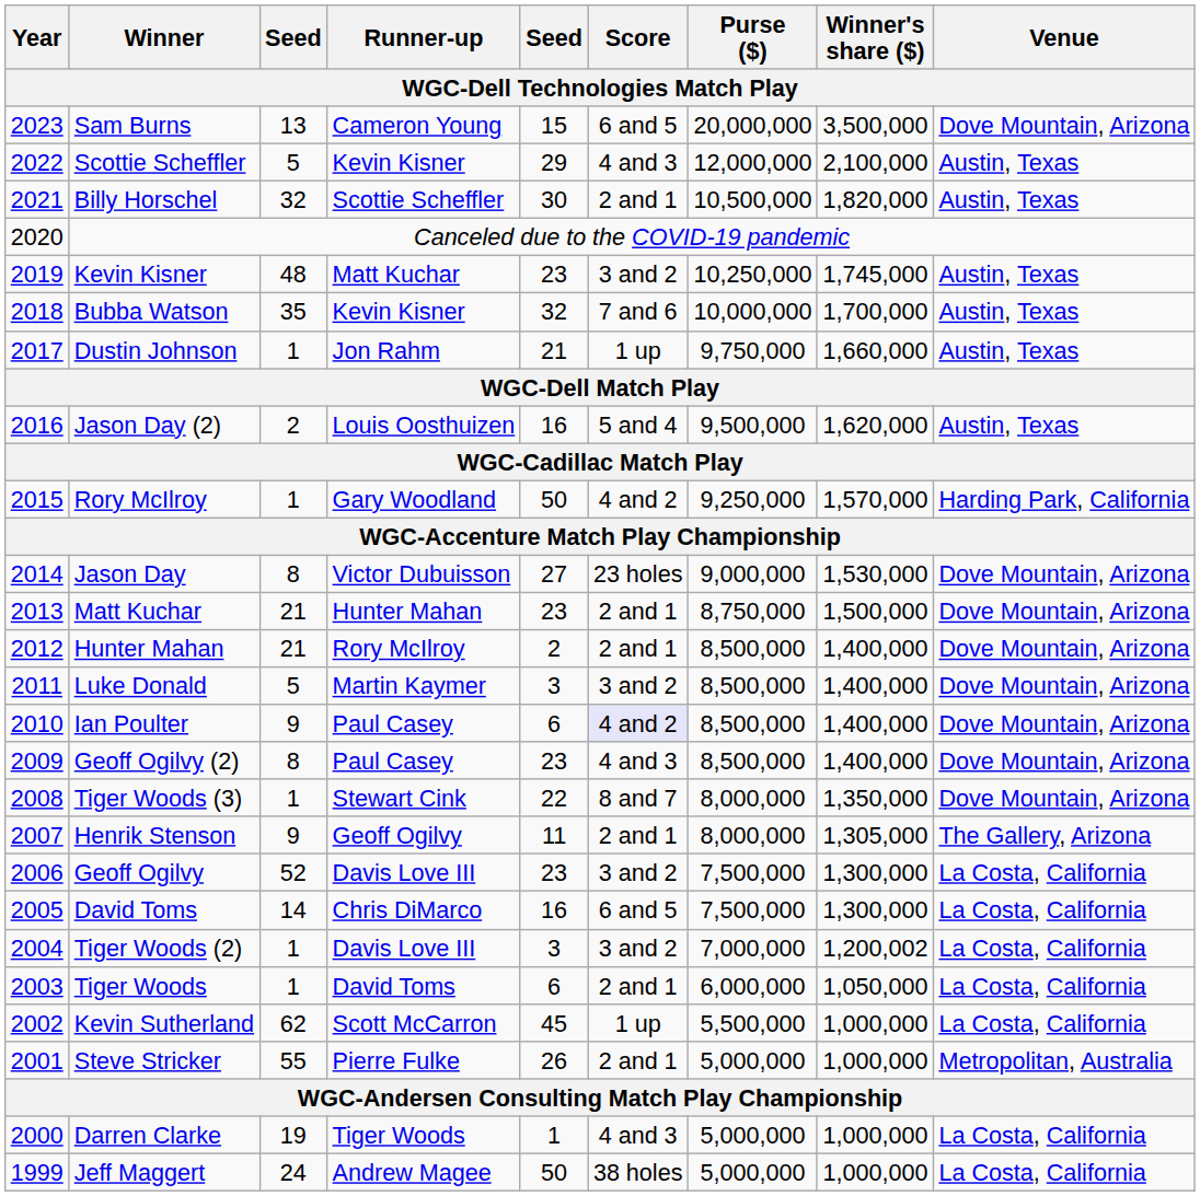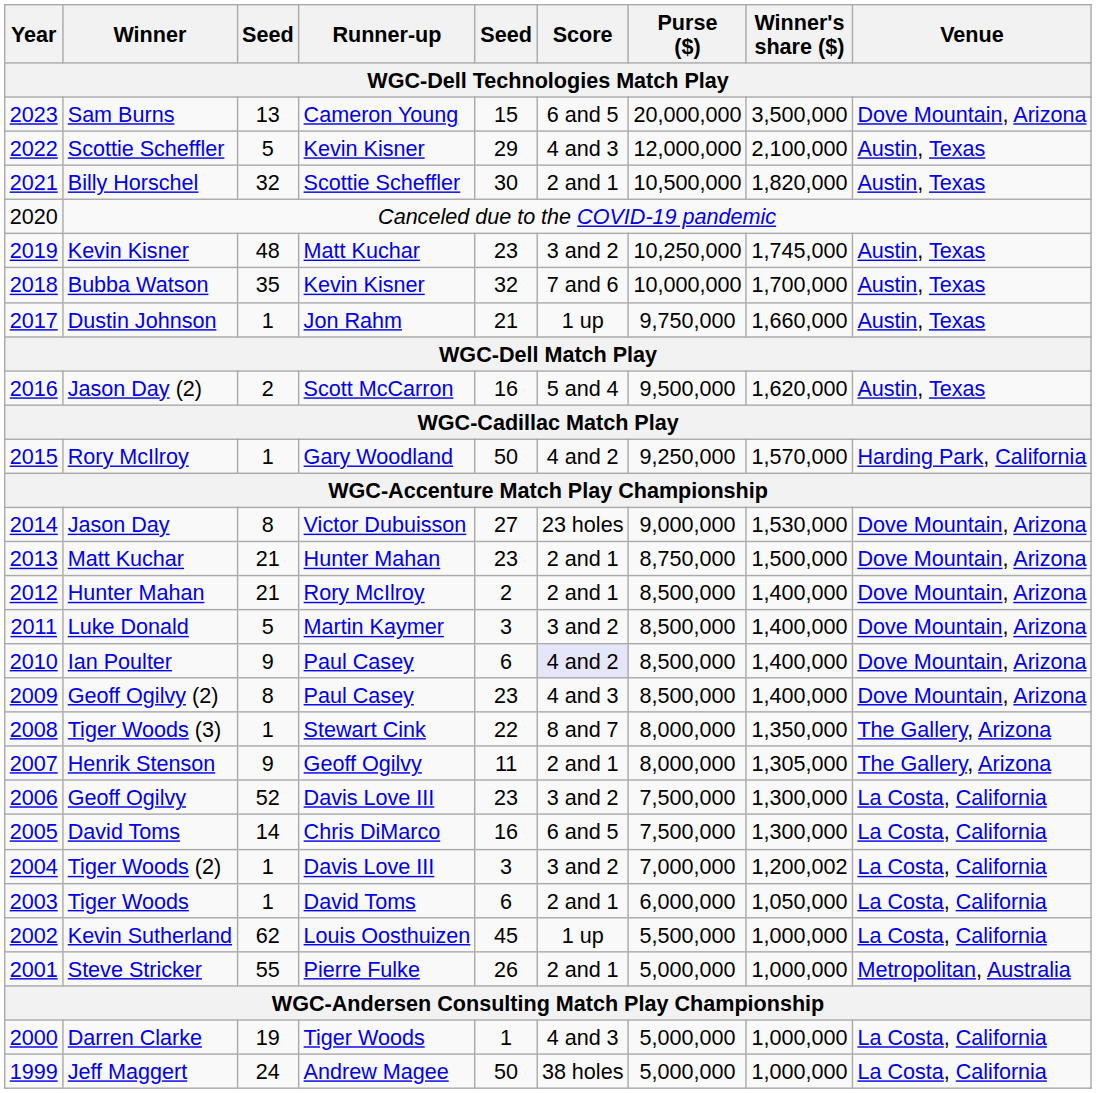Jason Day (2) | Runner-up: Louis Oosthuizen -> Scott McCarron
Tiger Woods (3) | Venue: Dove Mountain, Arizona -> The Gallery, Arizona
Kevin Sutherland | Runner-up: Scott McCarron -> Louis Oosthuizen
